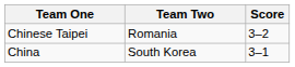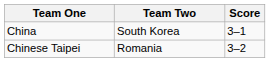rows swapped: Chinese Taipei <-> China
